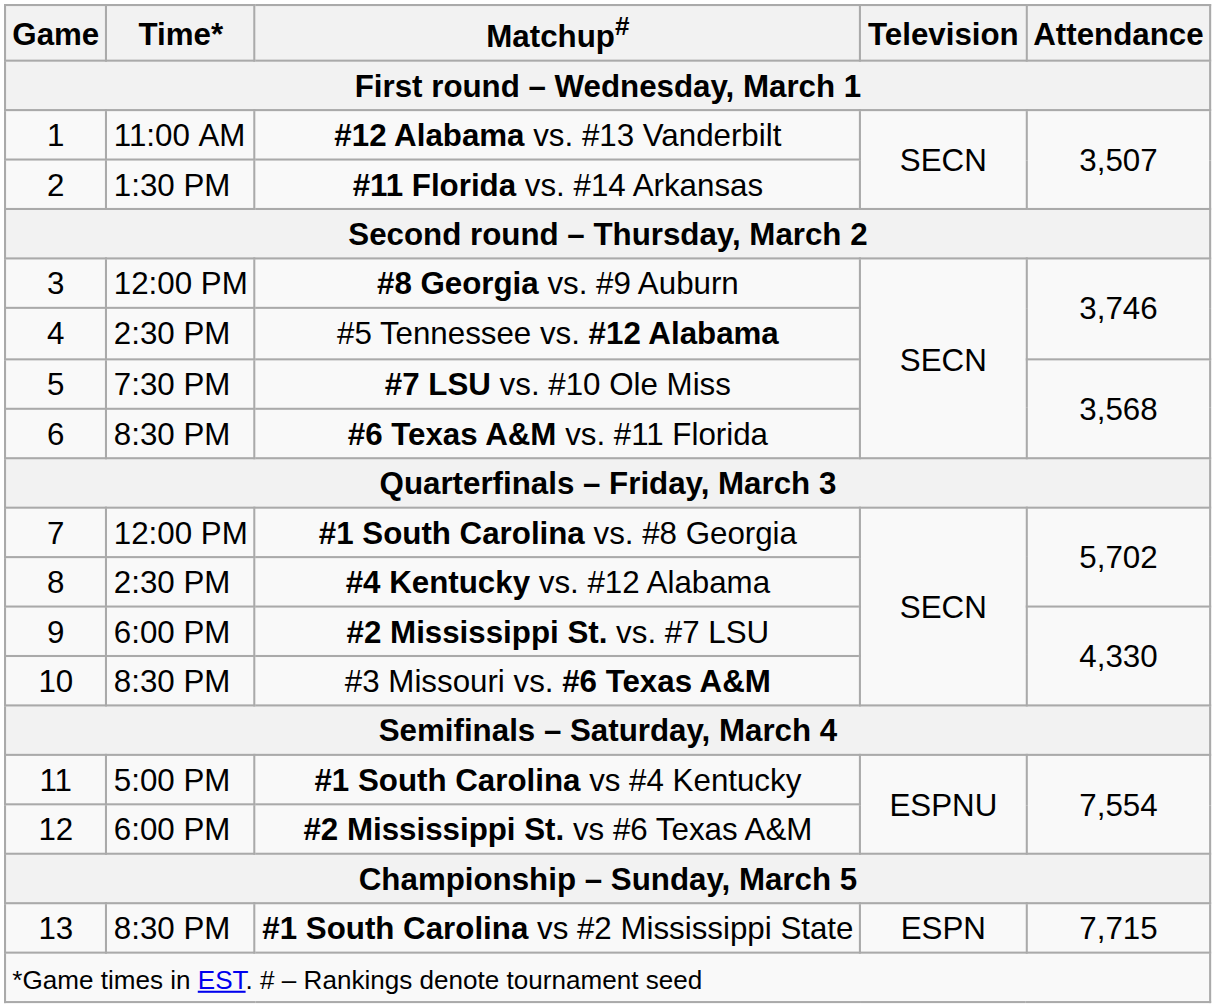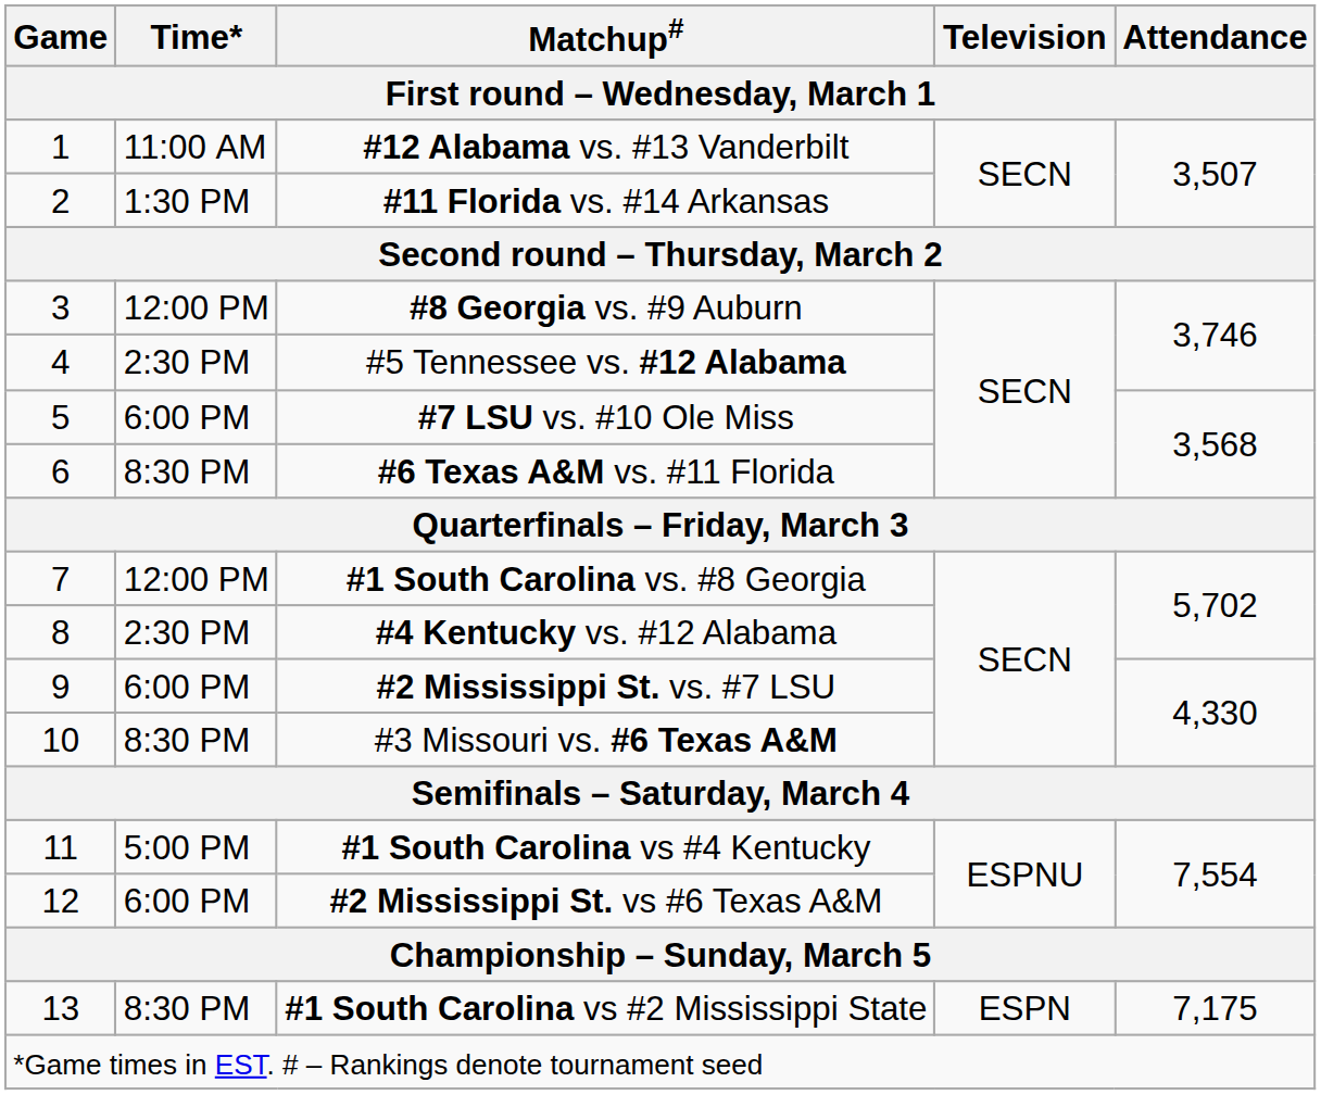#7 LSU vs. #10 Ole Miss | Time*: 7:30 PM -> 6:00 PM
#1 South Carolina vs #2 Mississippi State | Attendance: 7,715 -> 7,175
